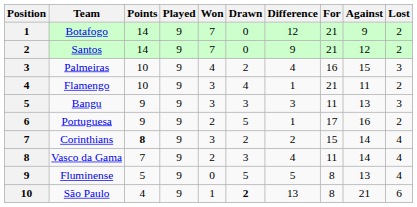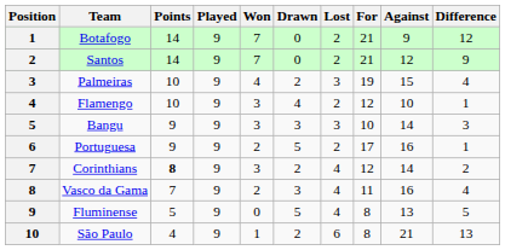columns swapped: Lost <-> Difference
Palmeiras | For: 16 -> 19
Flamengo | For: 21 -> 12
Flamengo | Against: 11 -> 10
Bangu | For: 11 -> 10
Bangu | Against: 13 -> 14
Corinthians | For: 15 -> 12
Vasco da Gama | Against: 14 -> 16
São Paulo | Drawn: bold -> normal
